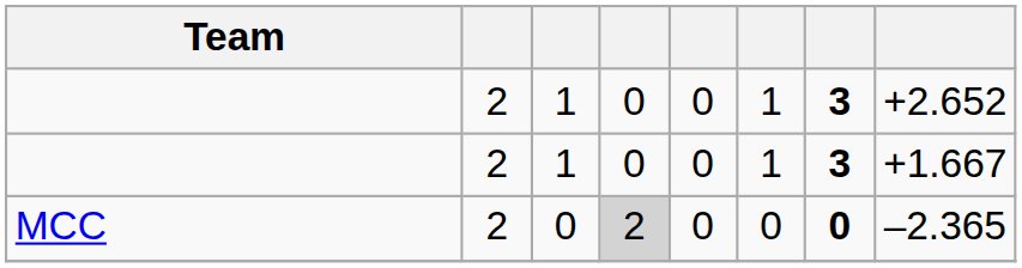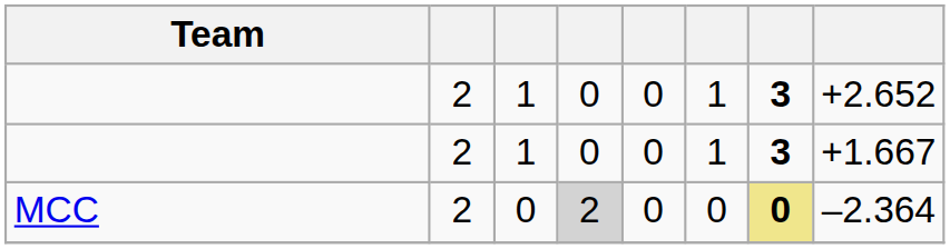MCC | column 7: no background -> khaki background
MCC | column 8: –2.365 -> –2.364
